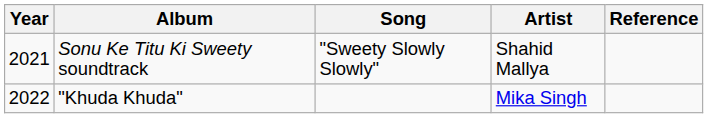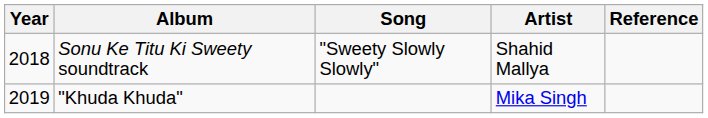Sonu Ke Titu Ki Sweety soundtrack | Year: 2021 -> 2018
"Khuda Khuda" | Year: 2022 -> 2019
